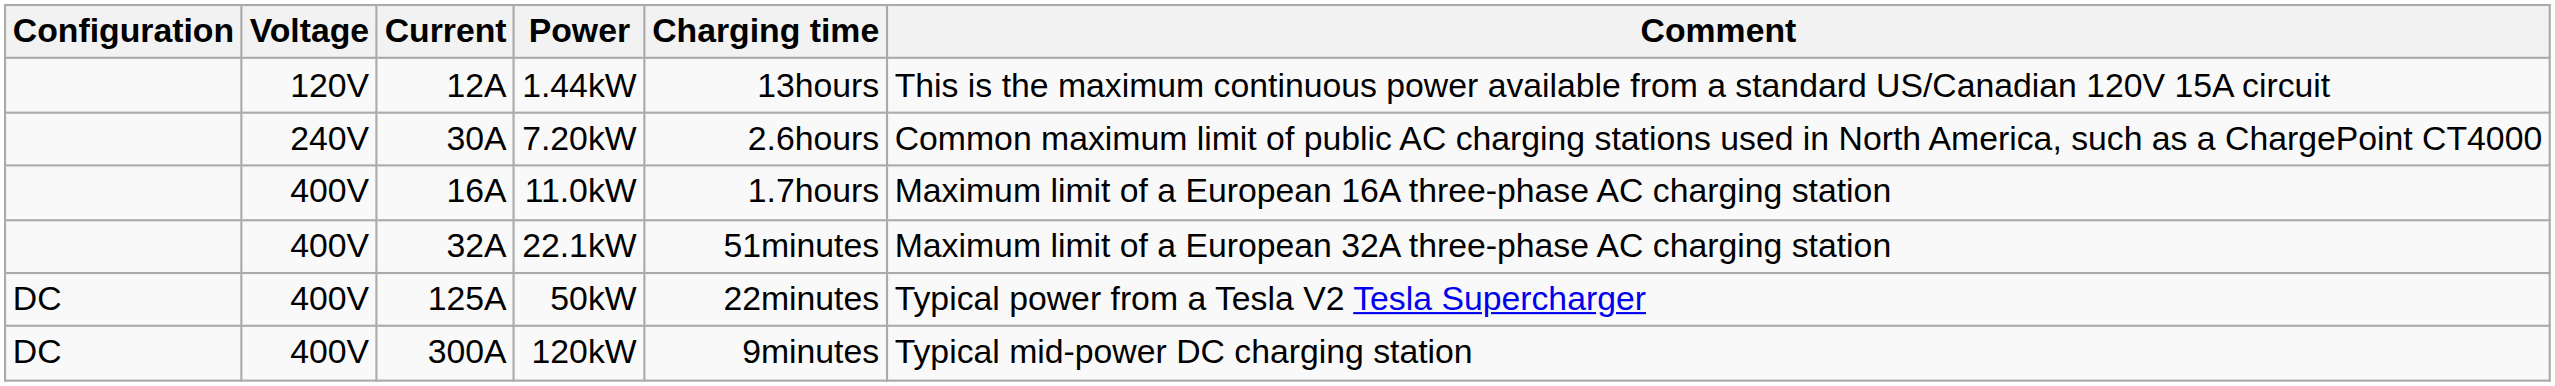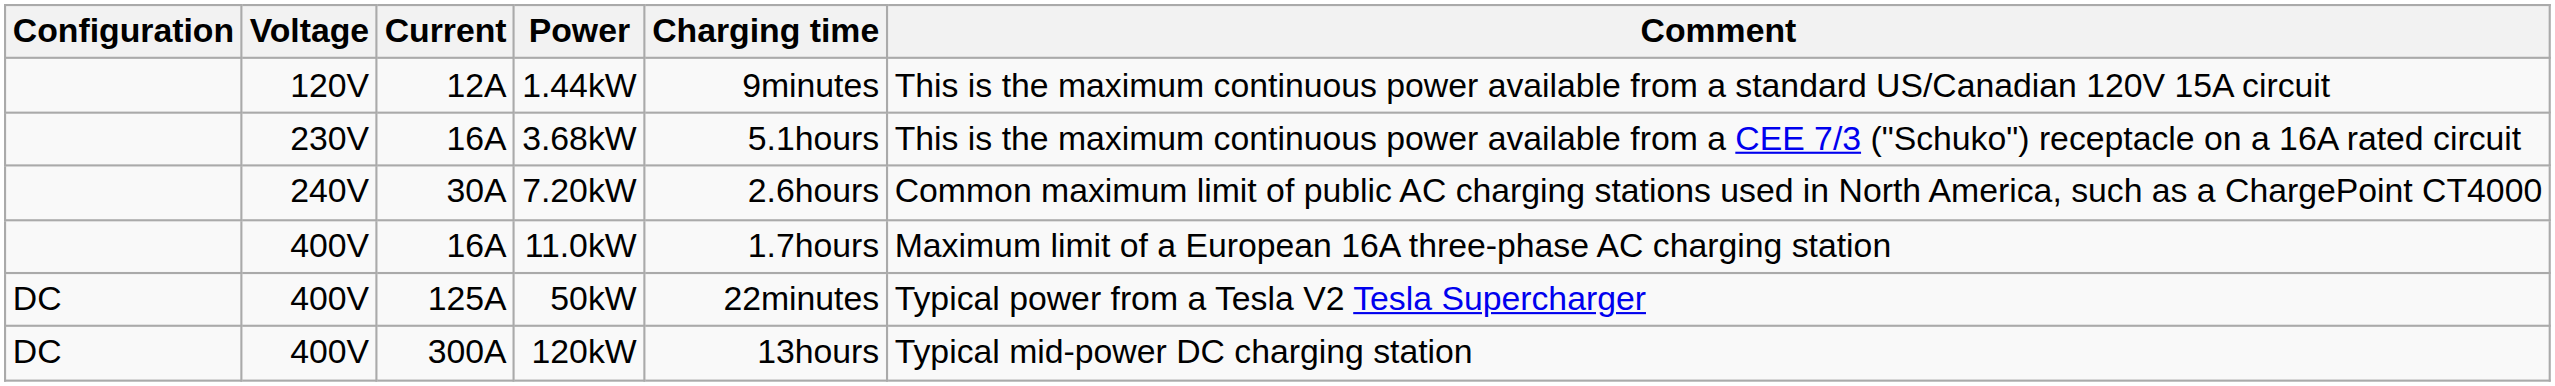1.44kW | Charging time: 13hours -> 9minutes
+ row: 230V | 16A | 3.68kW | 5.1hours | This is the maximum continuous power available from a CEE 7/3 ("Schuko") receptacle on a 16A rated circuit
- row: 400V | 32A | 22.1kW | 51minutes | Maximum limit of a European 32A three-phase AC charging station
120kW | Charging time: 9minutes -> 13hours
